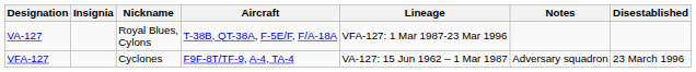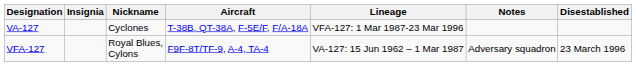VA-127 | Nickname: Royal Blues, Cylons -> Cyclones
VFA-127 | Nickname: Cyclones -> Royal Blues, Cylons
